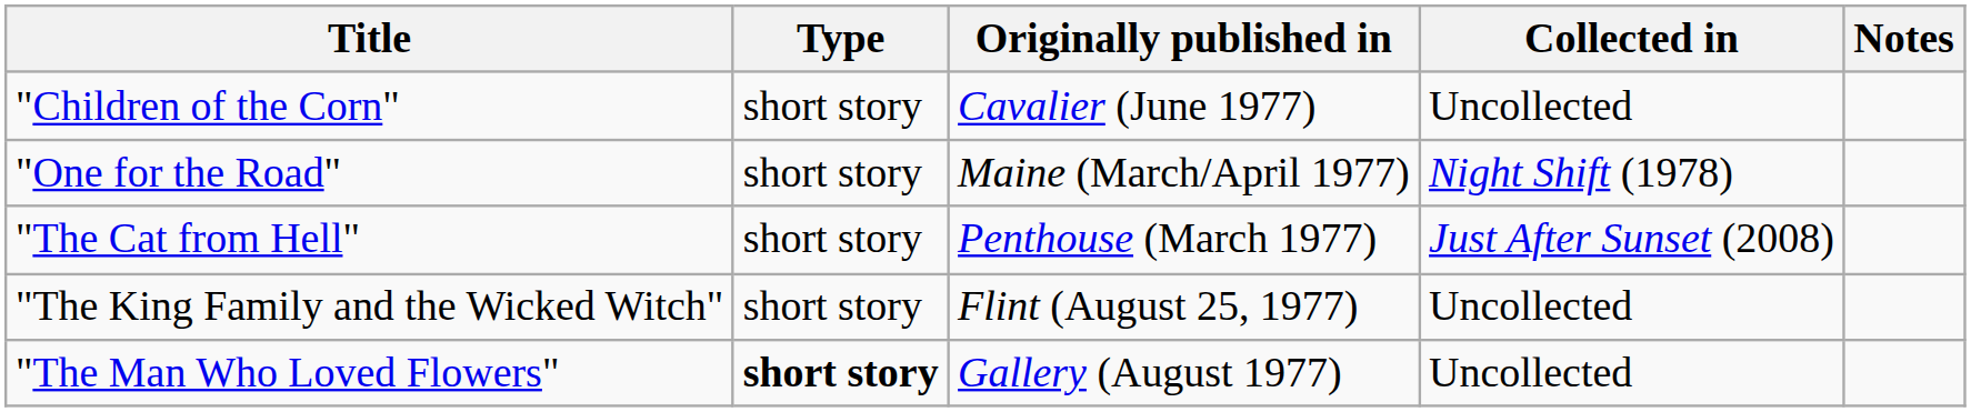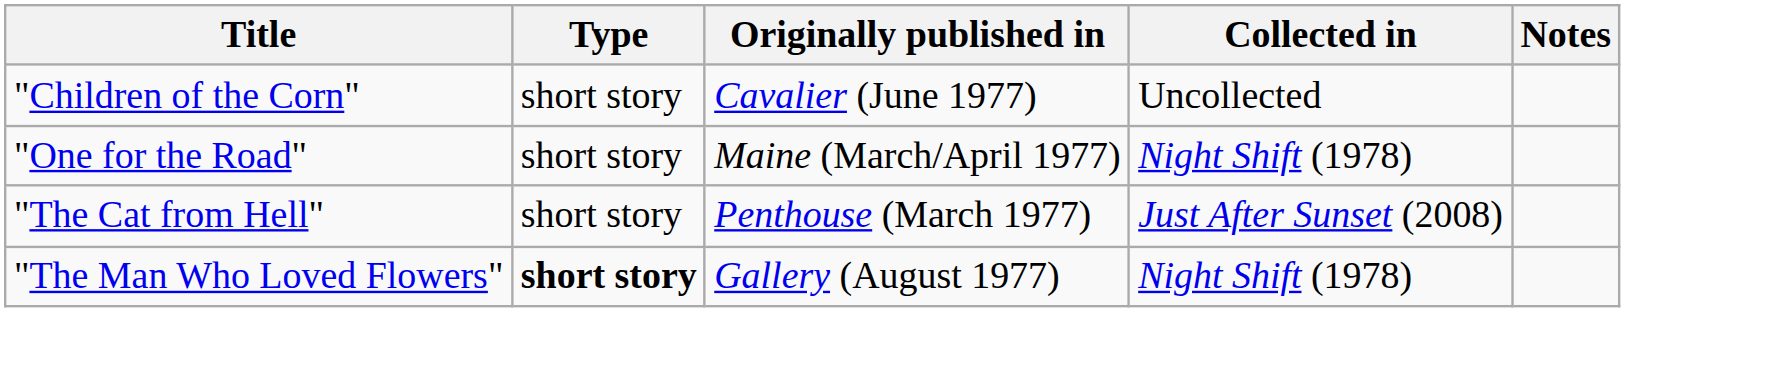- row: "The King Family and the Wicked Witch" | short story | Flint (August 25, 1977) | Uncollected
"The Man Who Loved Flowers" | Collected in: Uncollected -> Night Shift (1978)
